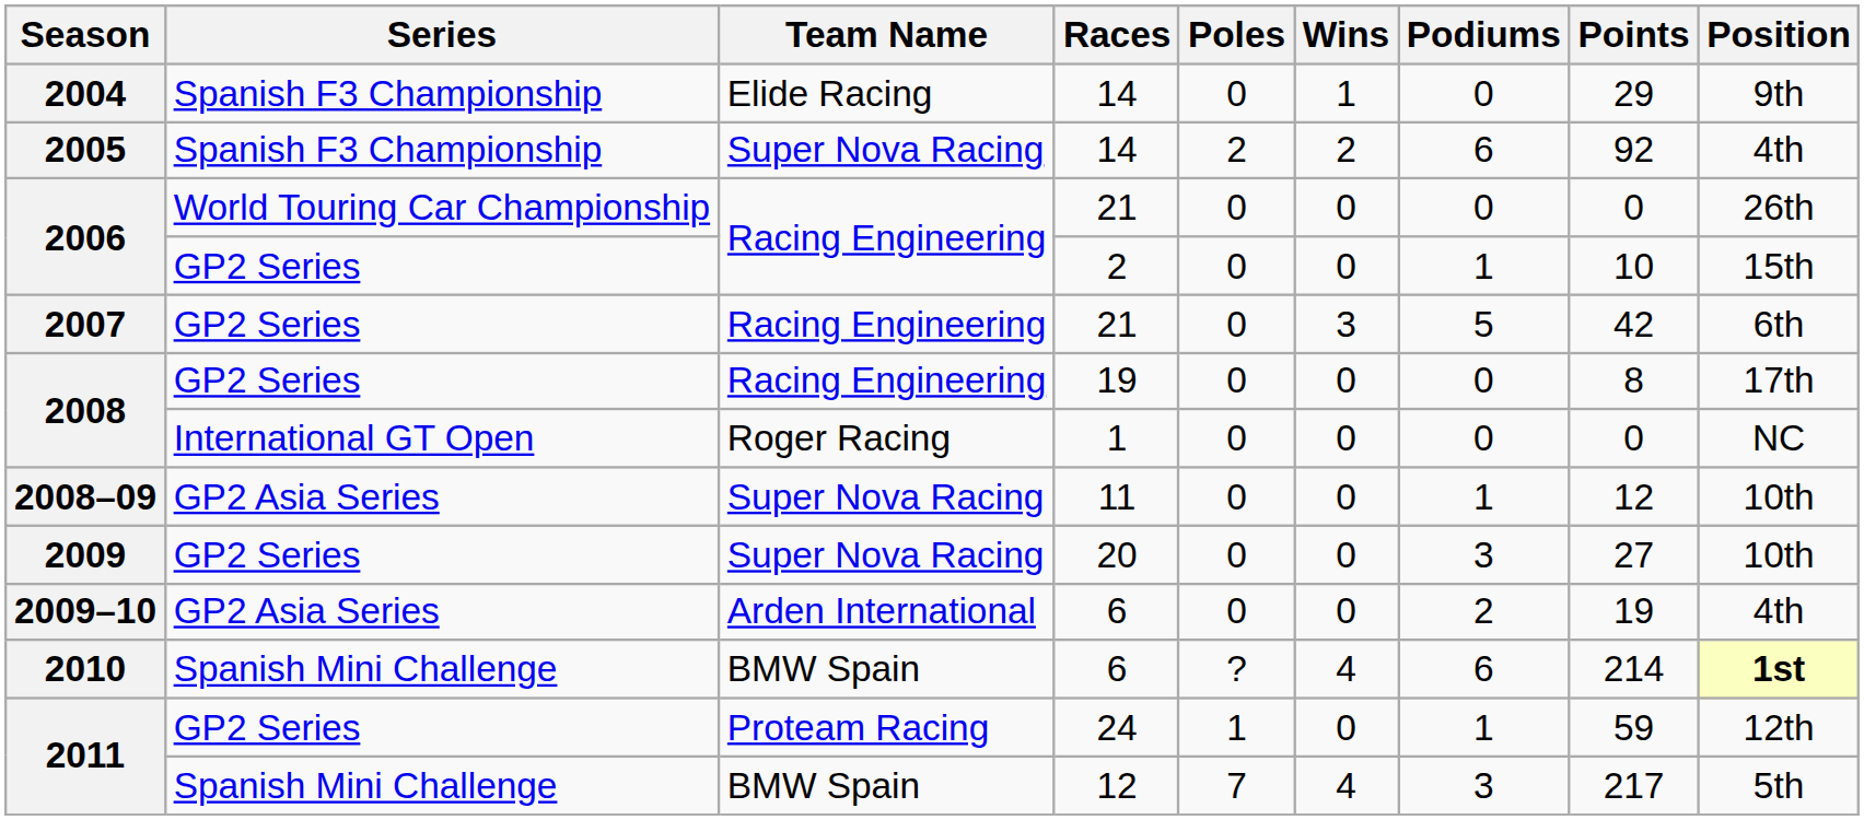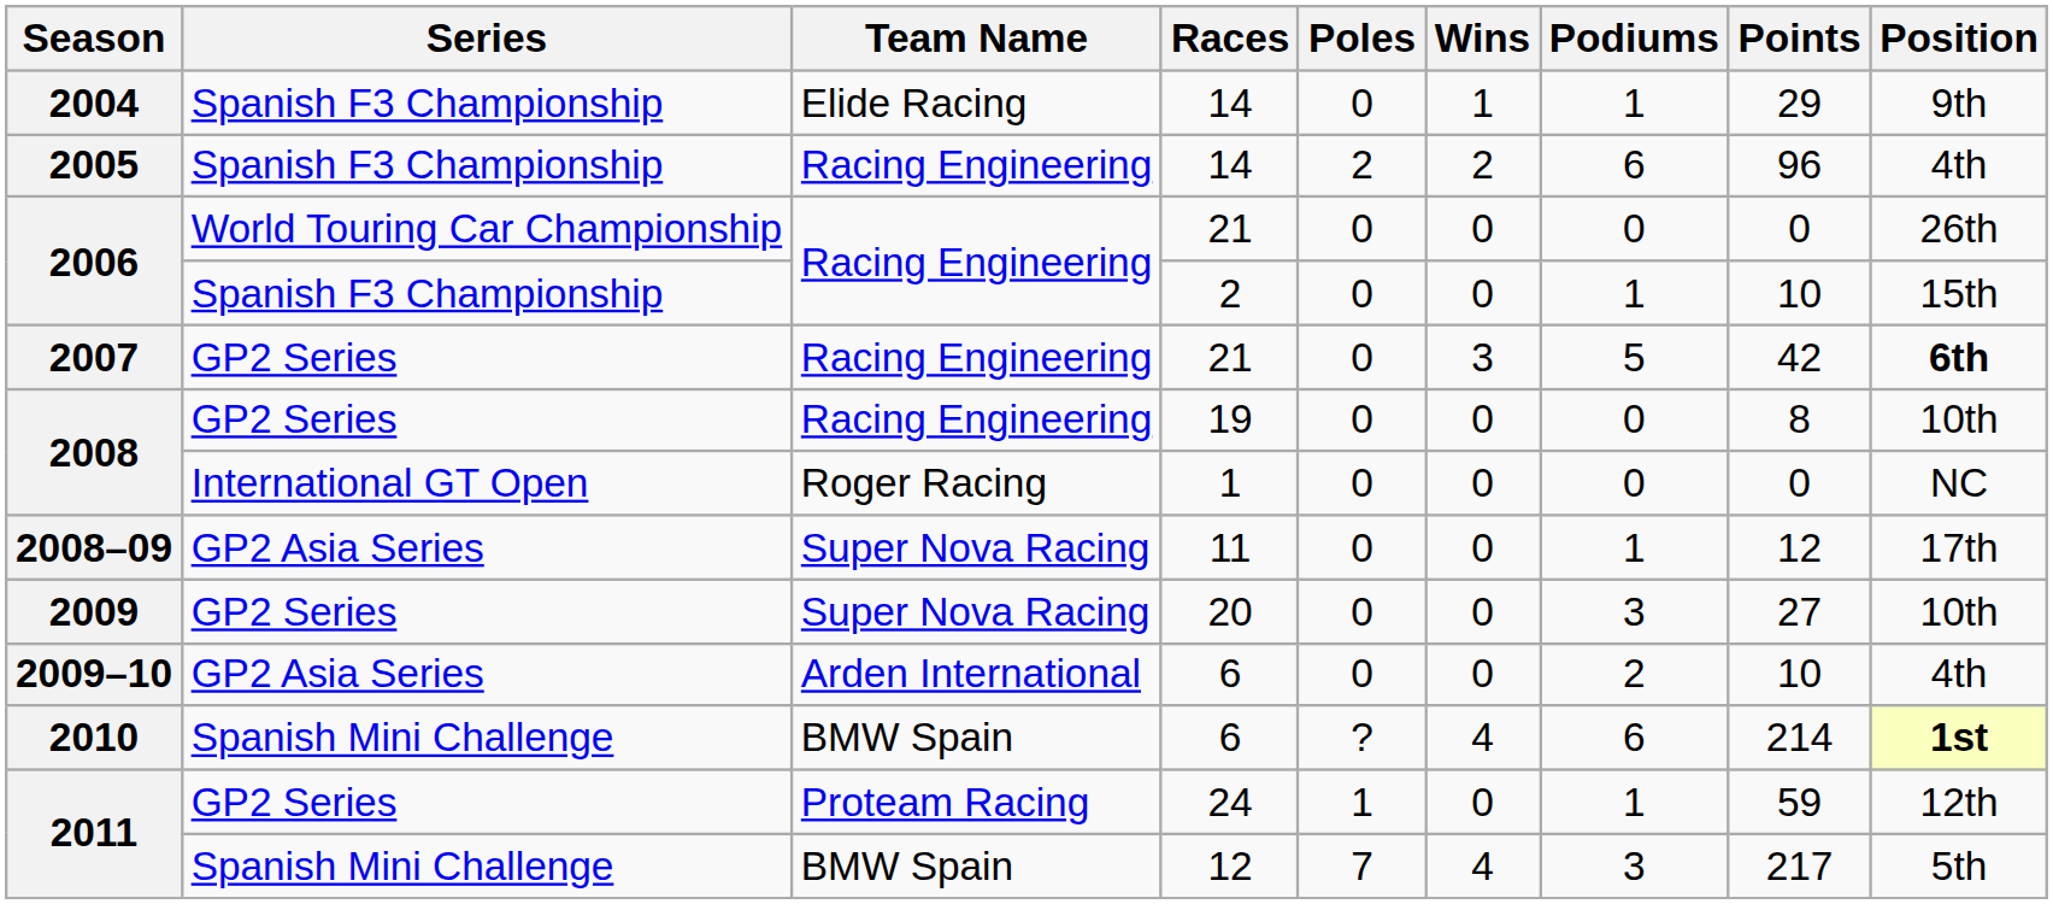2004 | Podiums: 0 -> 1
2005 | Team Name: Super Nova Racing -> Racing Engineering
2005 | Points: 92 -> 96
2006 / 2 | Series: GP2 Series -> Spanish F3 Championship
2007 | Position: normal -> bold
2008 / 19 | Position: 17th -> 10th
2008–09 | Position: 10th -> 17th
2009–10 | Points: 19 -> 10
